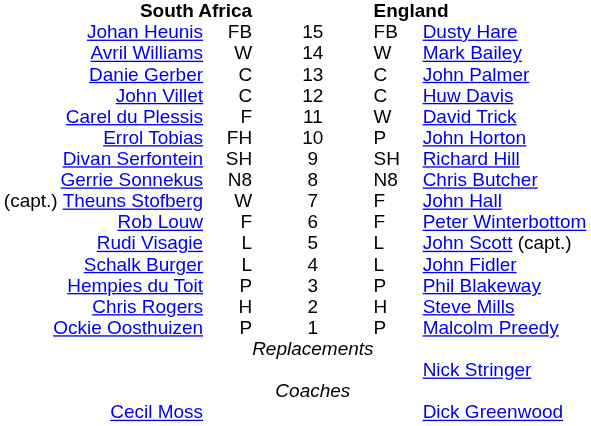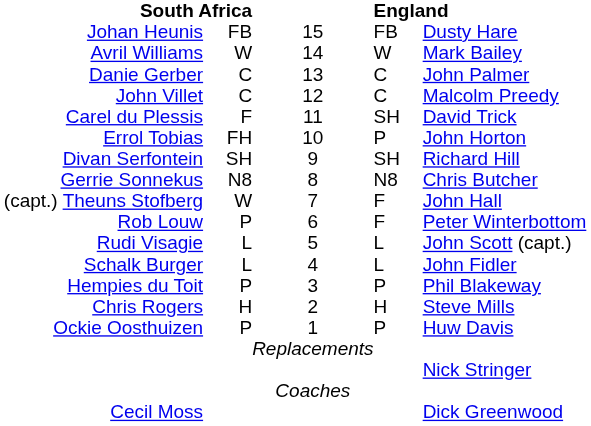John Villet | column 5: Huw Davis -> Malcolm Preedy
Carel du Plessis | column 4: W -> SH
Rob Louw | column 2: F -> P
Ockie Oosthuizen | column 5: Malcolm Preedy -> Huw Davis
